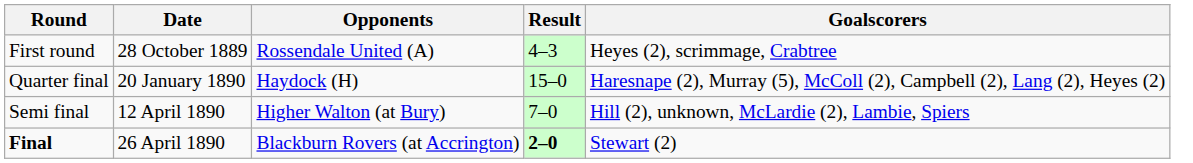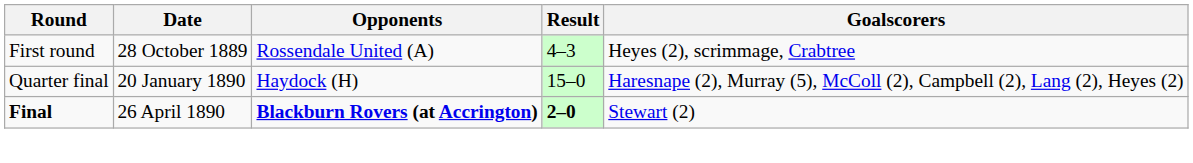- row: Semi final | 12 April 1890 | Higher Walton (at Bury) | 7–0 | Hill (2), unknown, McLardie (2), Lambie, Spiers
Final | Opponents: normal -> bold
